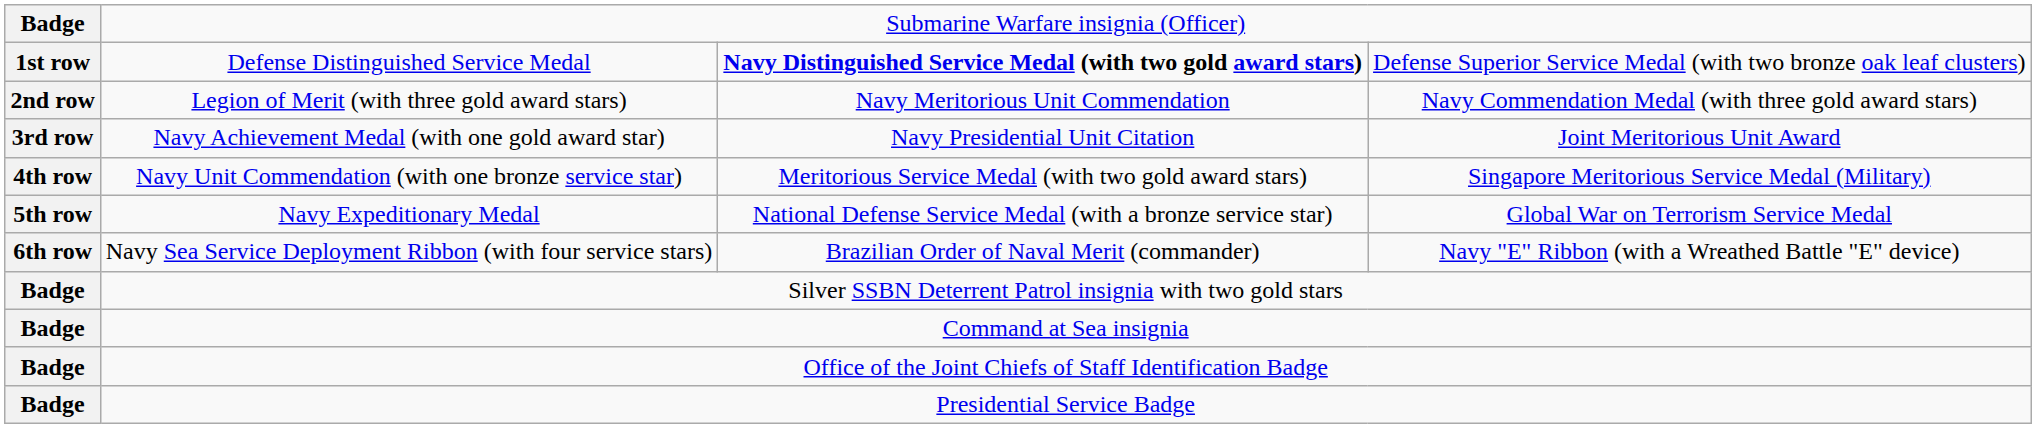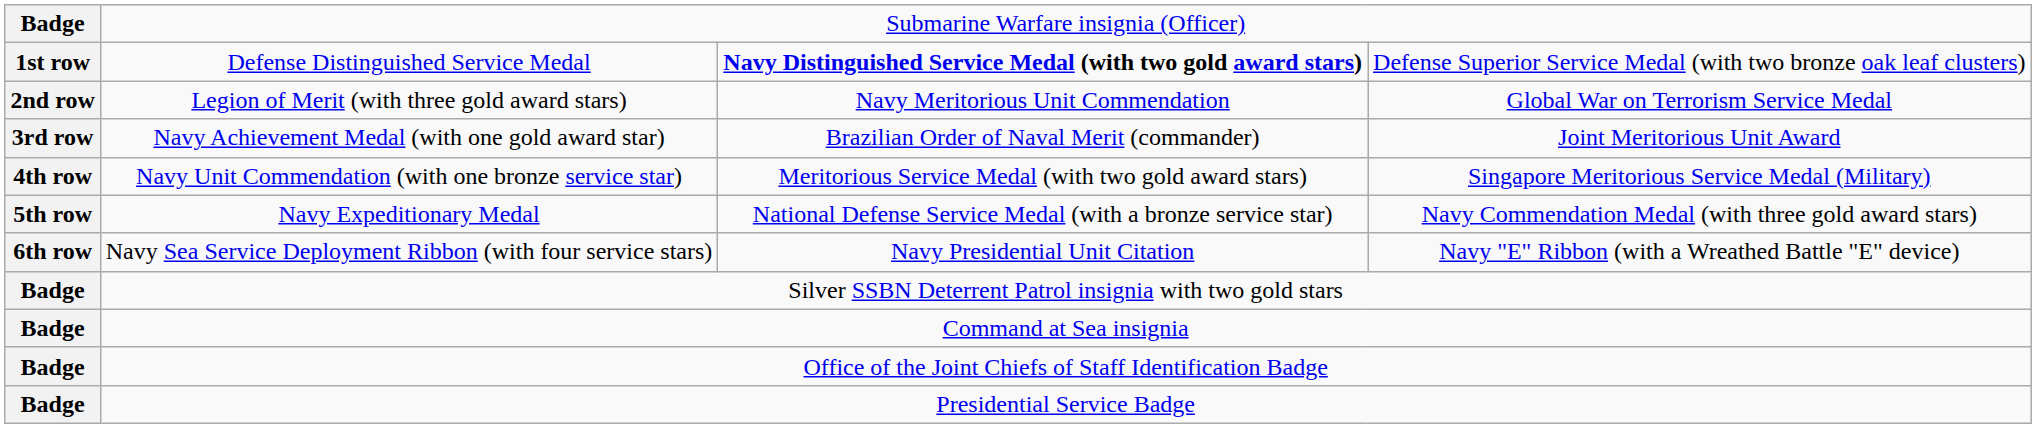Legion of Merit (with three gold award stars) | column 4: Navy Commendation Medal (with three gold award stars) -> Global War on Terrorism Service Medal
Navy Achievement Medal (with one gold award star) | column 3: Navy Presidential Unit Citation -> Brazilian Order of Naval Merit (commander)
Navy Expeditionary Medal | column 4: Global War on Terrorism Service Medal -> Navy Commendation Medal (with three gold award stars)
Navy Sea Service Deployment Ribbon (with four service stars) | column 3: Brazilian Order of Naval Merit (commander) -> Navy Presidential Unit Citation
